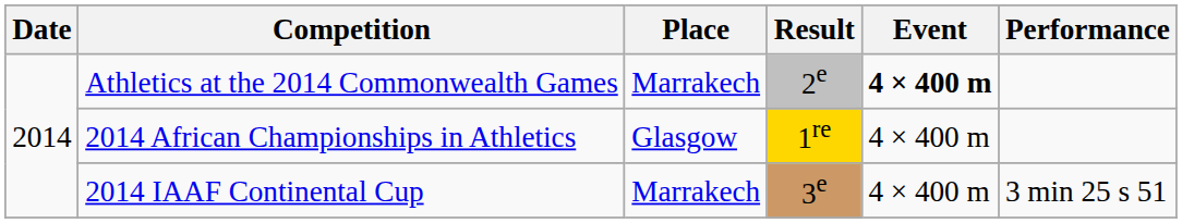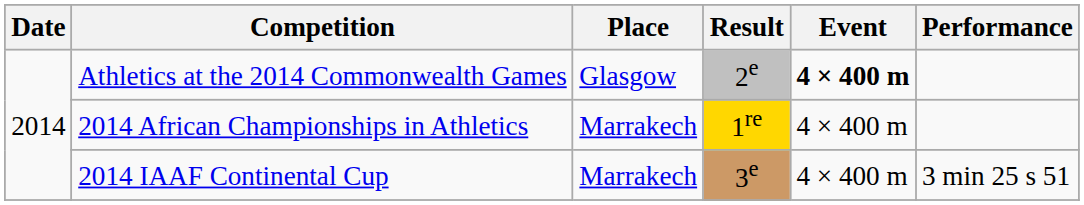Athletics at the 2014 Commonwealth Games | Place: Marrakech -> Glasgow
2014 African Championships in Athletics | Place: Glasgow -> Marrakech
